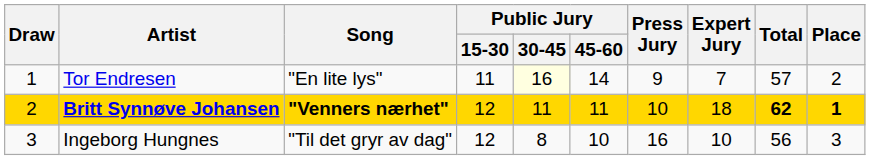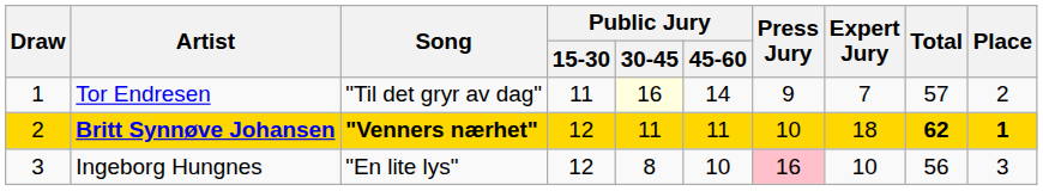Tor Endresen | Song: "En lite lys" -> "Til det gryr av dag"
Ingeborg Hungnes | Song: "Til det gryr av dag" -> "En lite lys"
Ingeborg Hungnes | Press Jury: no background -> pink background
